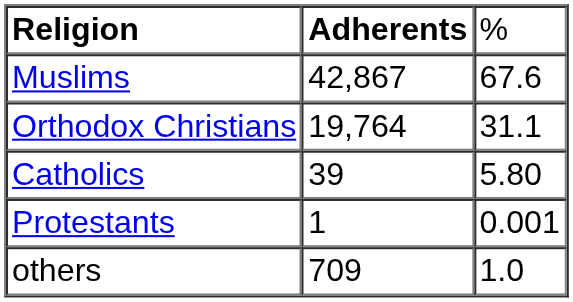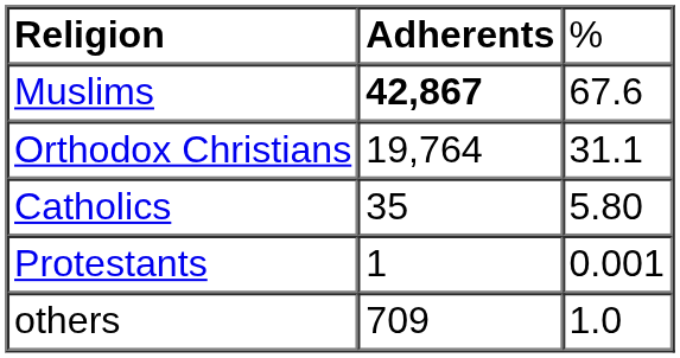Muslims | column 2: normal -> bold
Catholics | column 2: 39 -> 35
